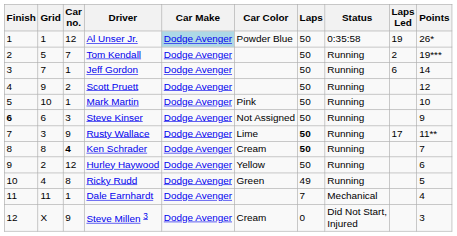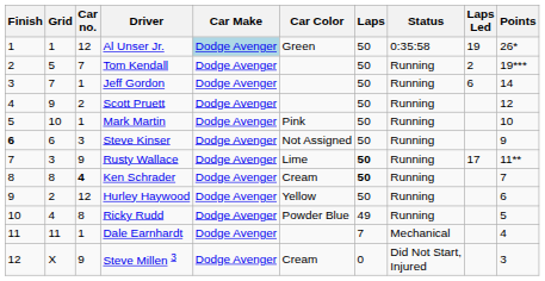Al Unser Jr. | Car Color: Powder Blue -> Green
Ricky Rudd | Car Color: Green -> Powder Blue
